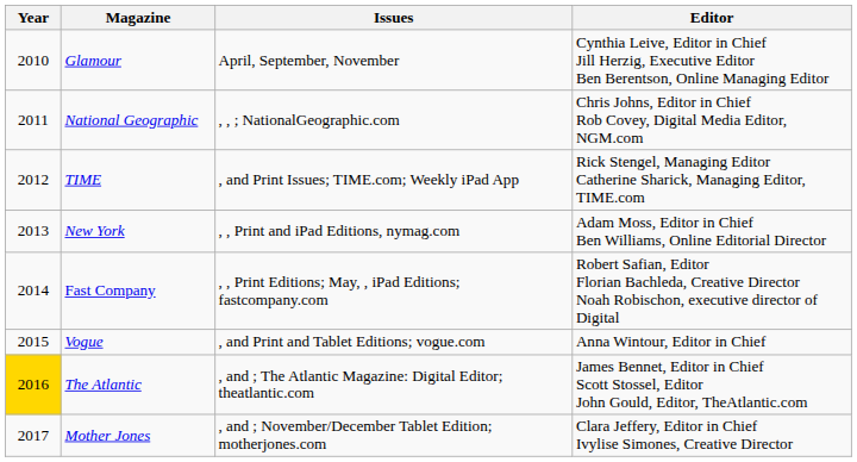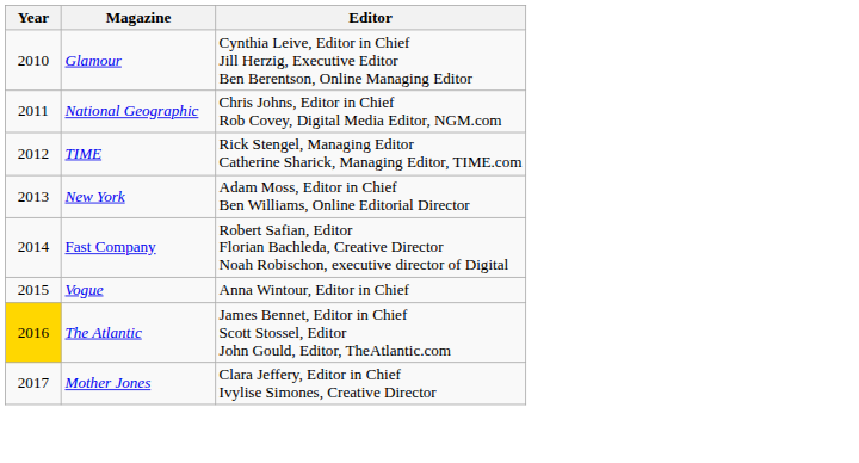- column: Issues | April, September, November | , , ; NationalGeographic.com | , and Print Issues; TIME.com; Weekly iPad App | , , Print and iPad Editions, nymag.com | , , Print Editions; May, , iPad Editions; fastcompany.com | , and Print and Tablet Editions; vogue.com | , and ; The Atlantic Magazine: Digital Editor; theatlantic.com | , and ; November/December Tablet Edition; motherjones.com
